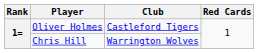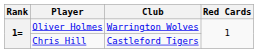Oliver Holmes | Club: Castleford Tigers -> Warrington Wolves
Chris Hill | Club: Warrington Wolves -> Castleford Tigers
